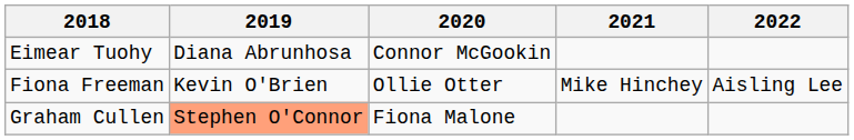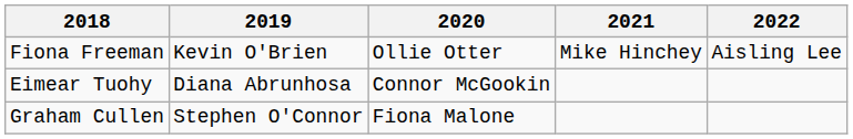rows swapped: Fiona Freeman <-> Eimear Tuohy
Graham Cullen | 2019: lightsalmon background -> no background
